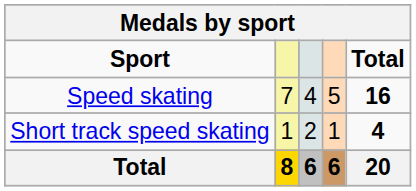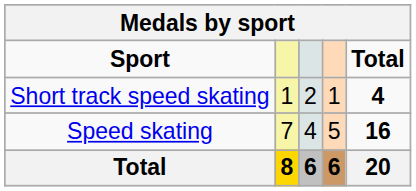rows swapped: Speed skating <-> Short track speed skating
